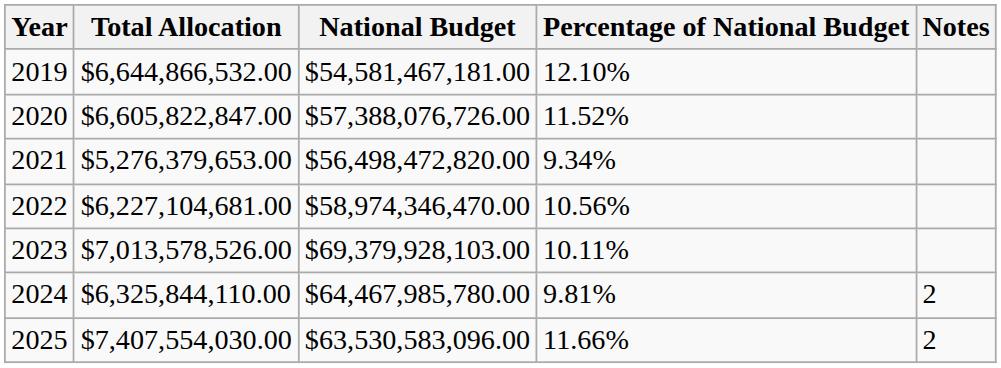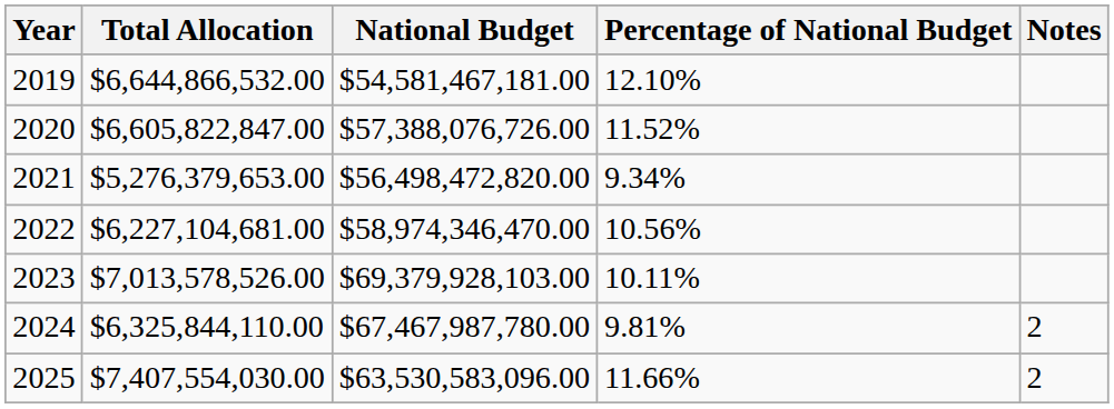2024 | National Budget: $64,467,985,780.00 -> $67,467,987,780.00
